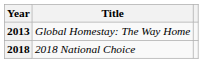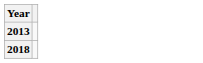- column: Title | Global Homestay: The Way Home | 2018 National Choice
